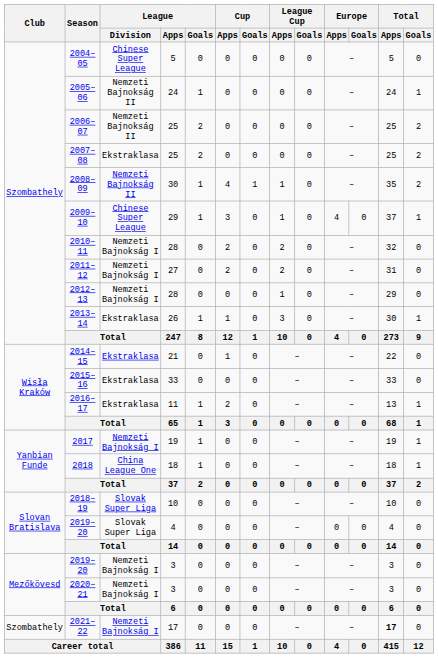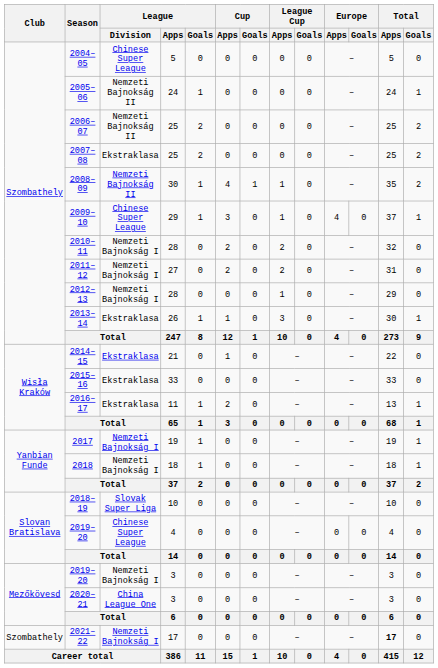2018 | League / Division: China League One -> Nemzeti Bajnokság I
2019–20 / 4 | League / Division: Slovak Super Liga -> Chinese Super League
2020–21 | League / Division: Nemzeti Bajnokság I -> China League One
